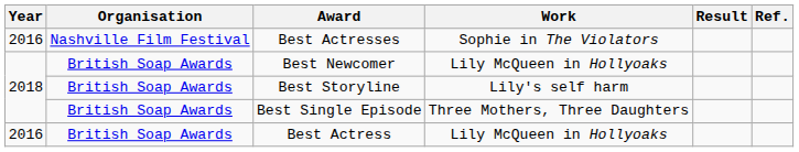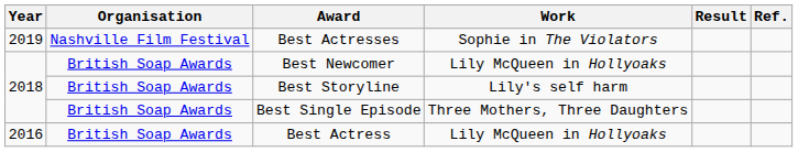Best Actresses | Year: 2016 -> 2019
